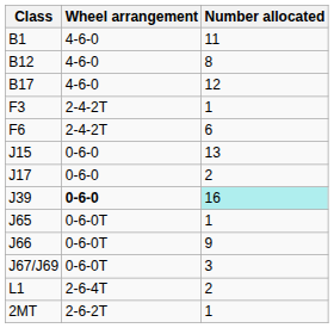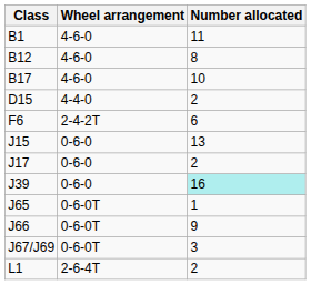B17 | Number allocated: 12 -> 10
+ row: D15 | 4-4-0 | 2
- row: F3 | 2-4-2T | 1
J39 | Wheel arrangement: bold -> normal
- row: 2MT | 2-6-2T | 1
